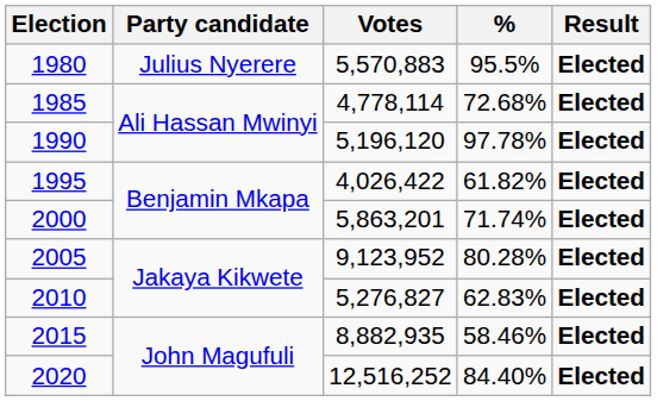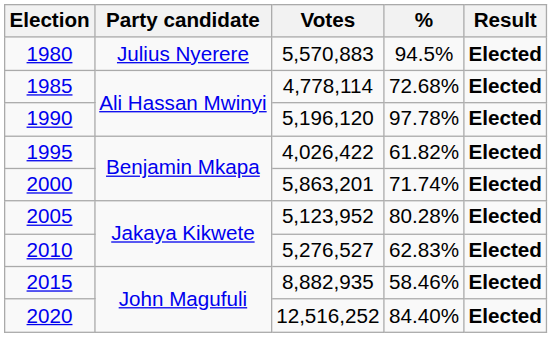1980 | %: 95.5% -> 94.5%
2005 | Votes: 9,123,952 -> 5,123,952
2010 | Votes: 5,276,827 -> 5,276,527
